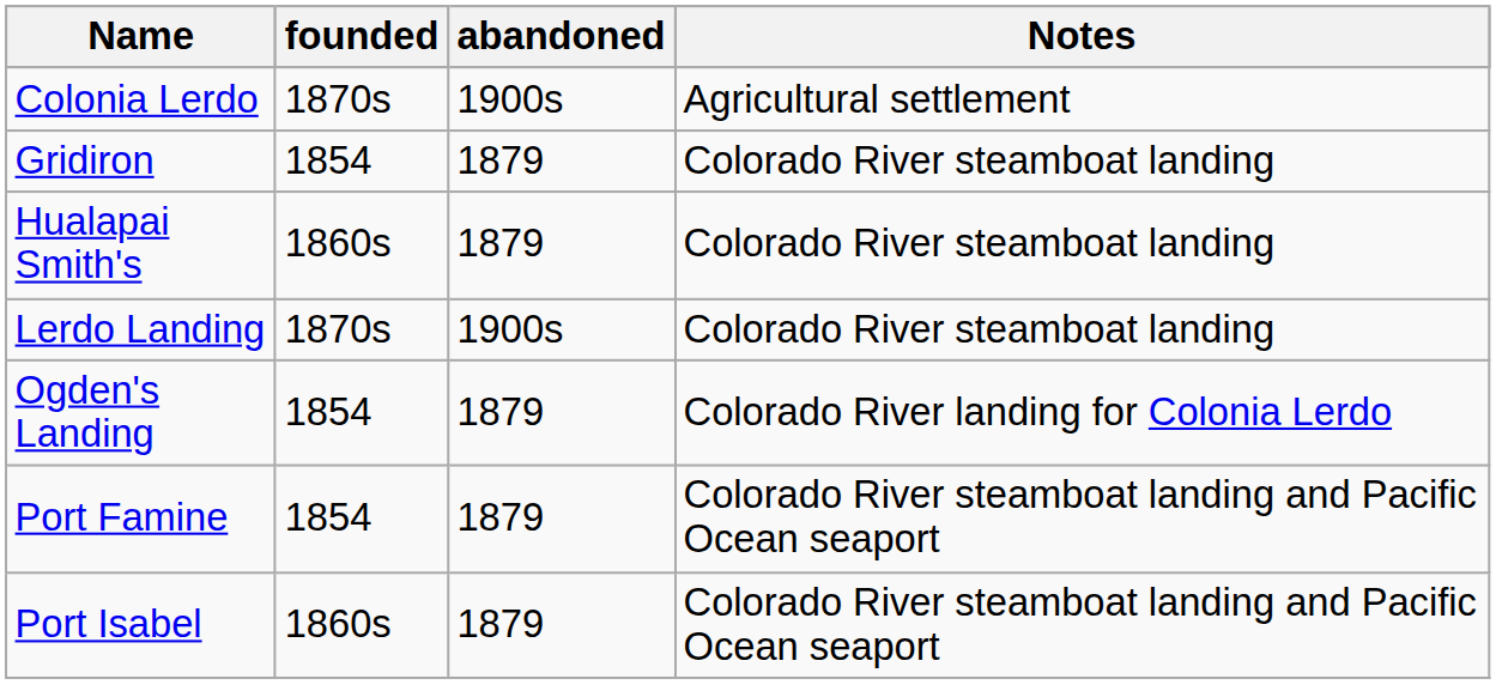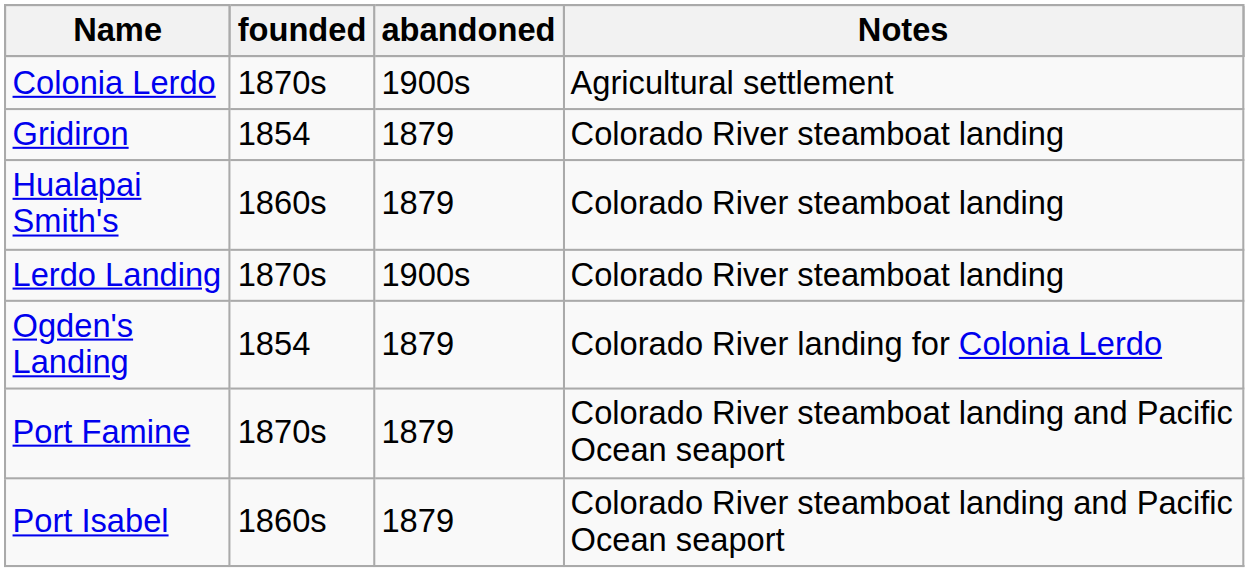Port Famine | founded: 1854 -> 1870s
